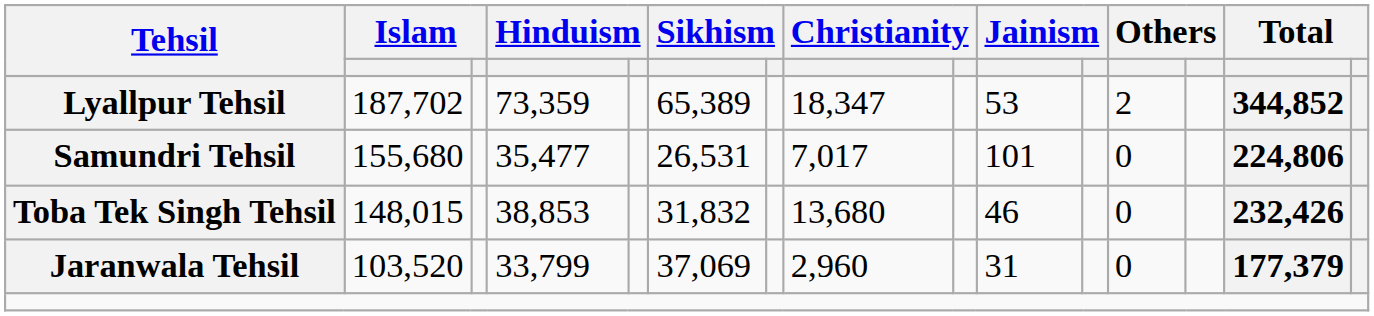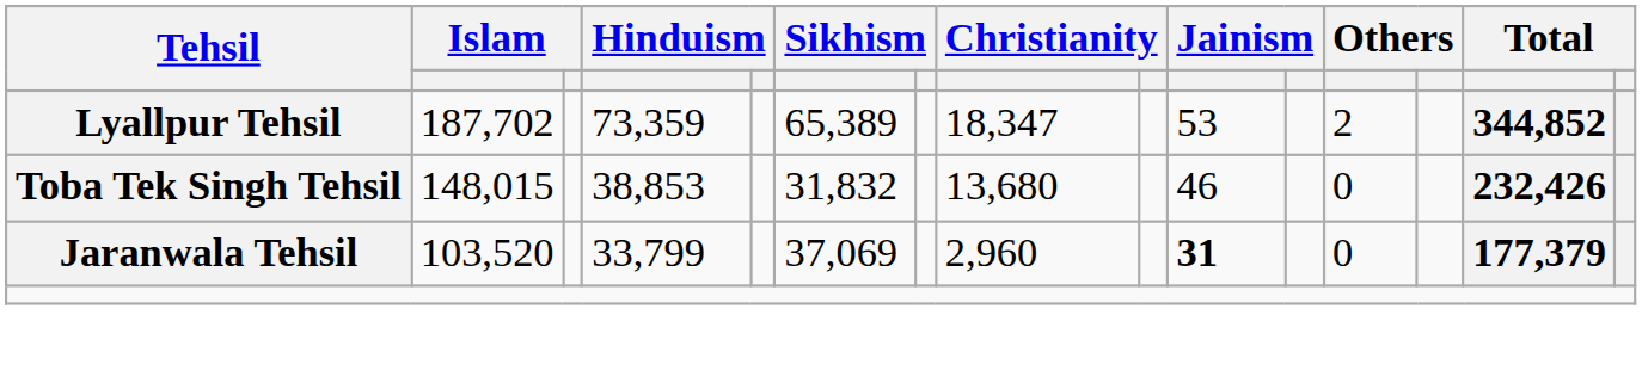- row: Samundri Tehsil | 155,680 | 35,477 | 26,531 | 7,017 | 101 | 0 | 224,806
Jaranwala Tehsil | column 10: normal -> bold
